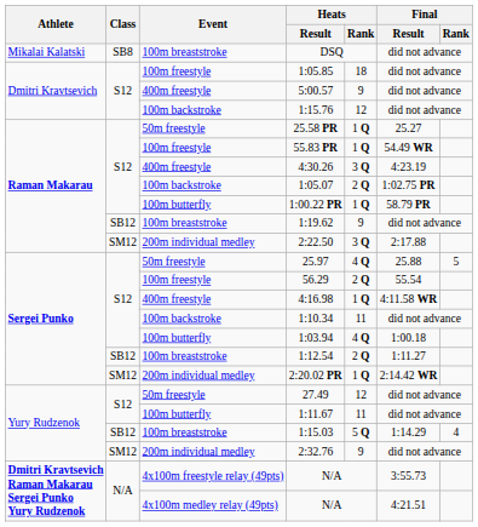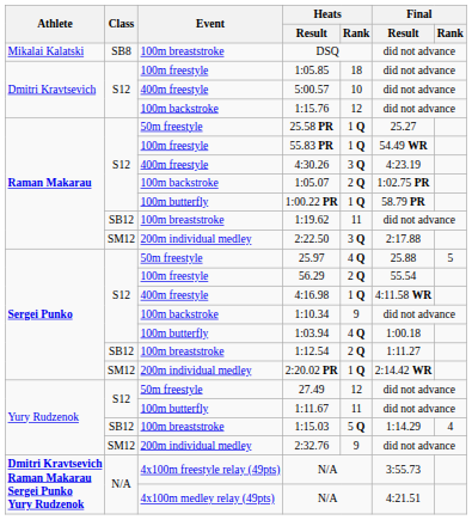5:00.57 | Heats / Rank: 9 -> 10
1:19.62 | Heats / Rank: 9 -> 11
1:10.34 | Heats / Rank: 11 -> 9
